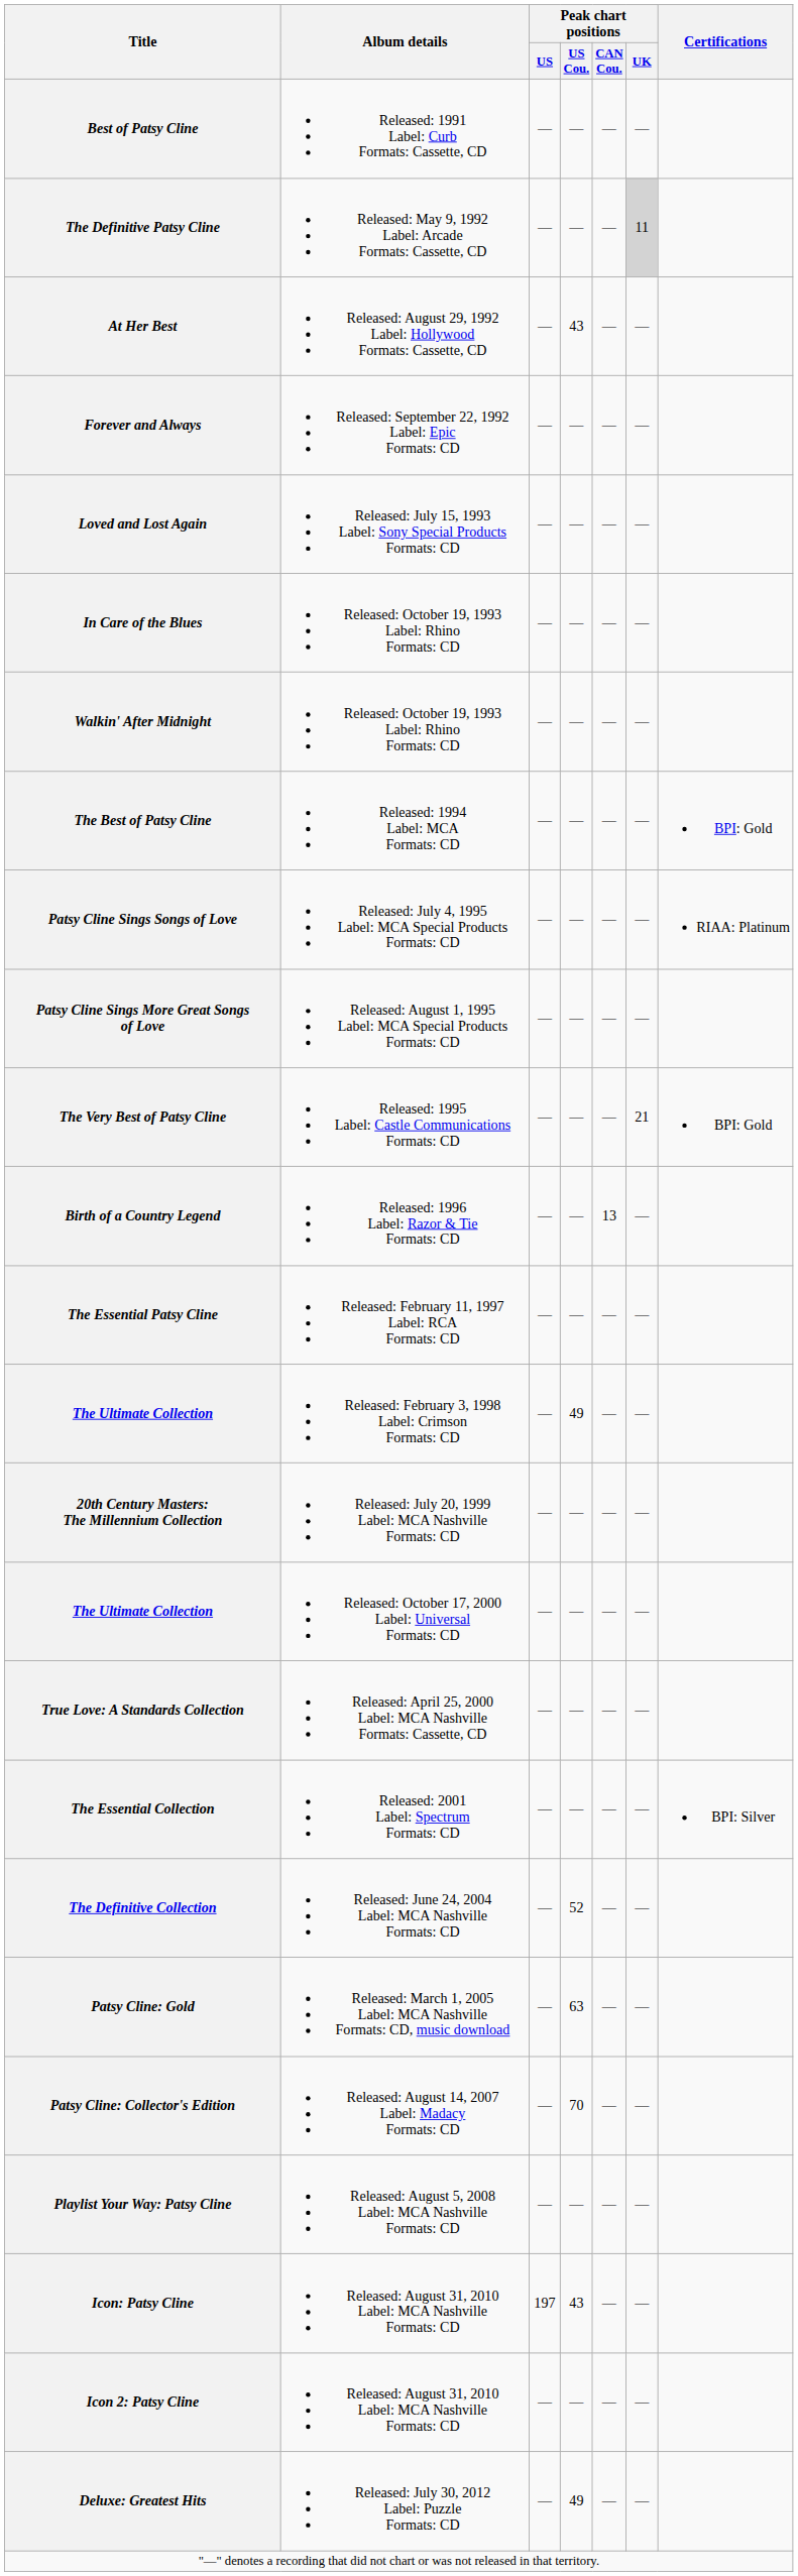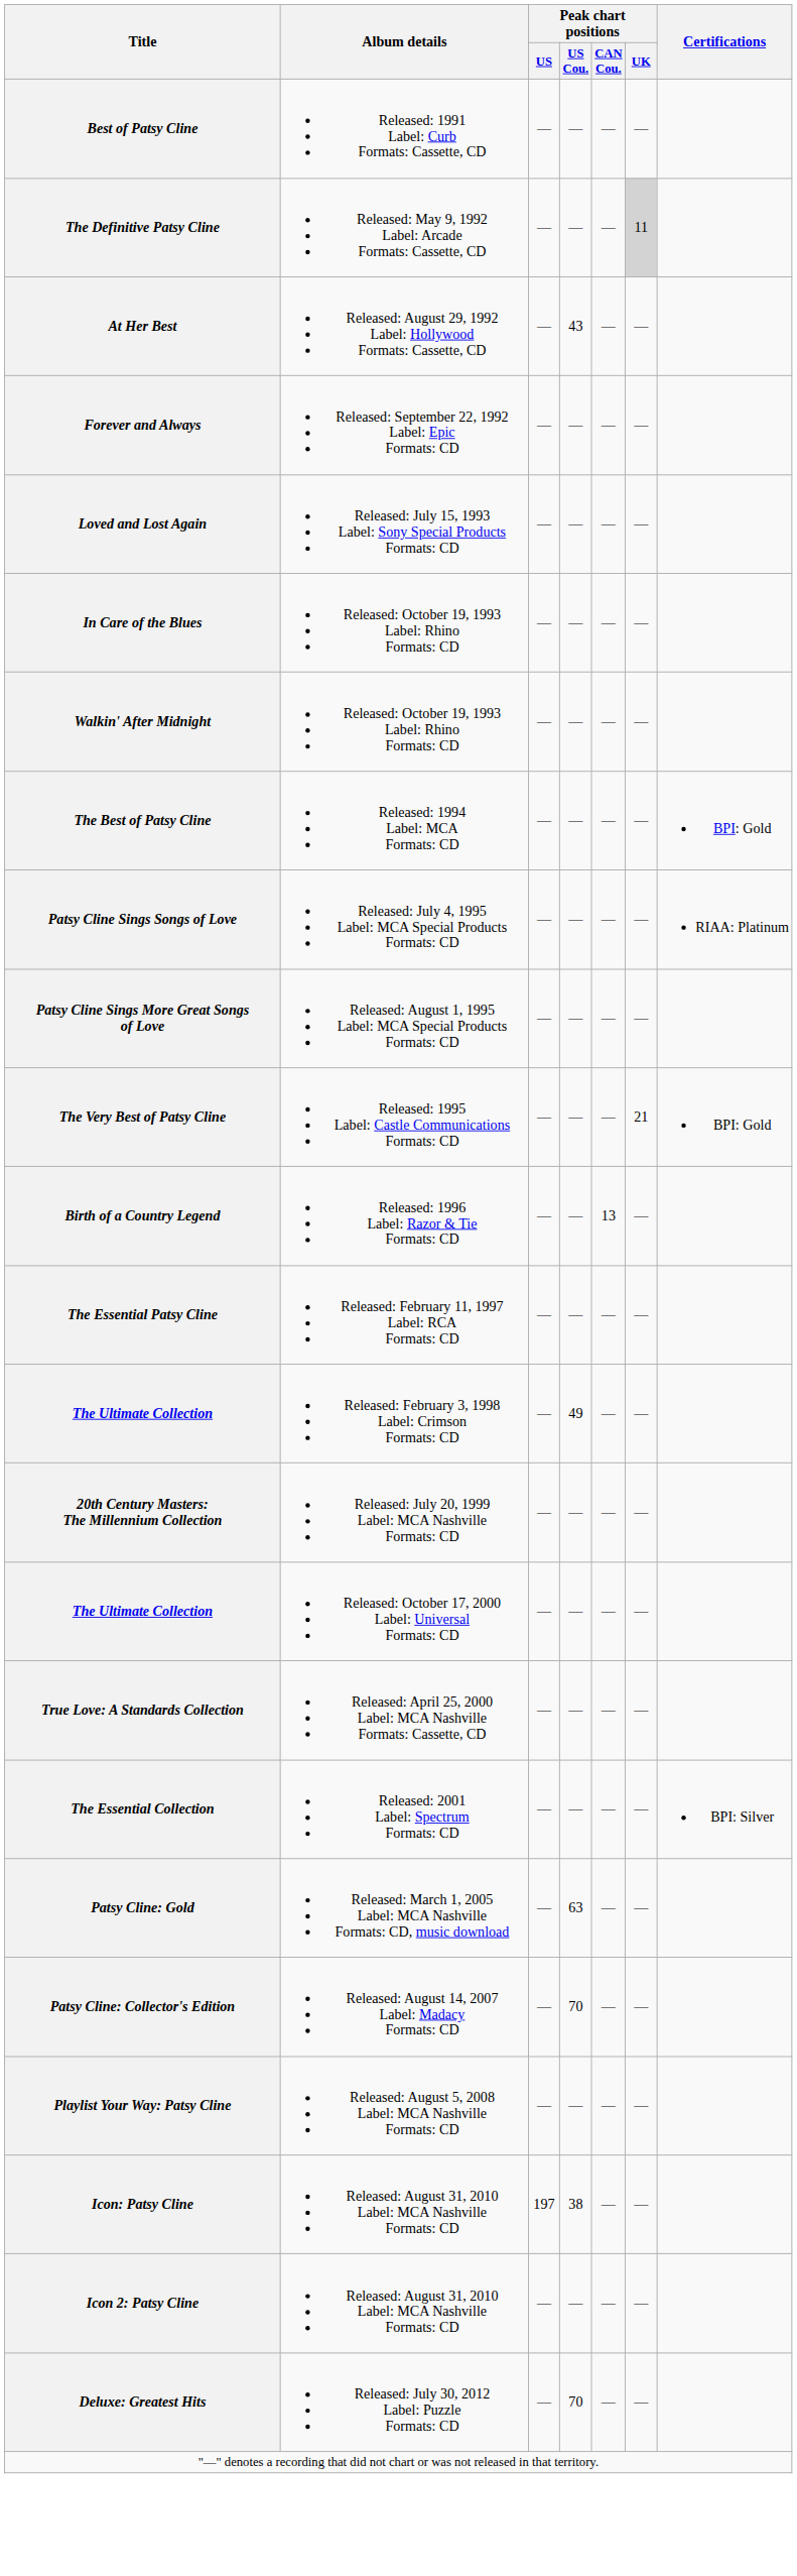- row: The Definitive Collection | Released: June 24, 2004 Label: MCA Nashville Formats: CD | — | 52 | — | —
Icon: Patsy Cline | Peak chart positions / US Cou.: 43 -> 38
Deluxe: Greatest Hits | Peak chart positions / US Cou.: 49 -> 70
